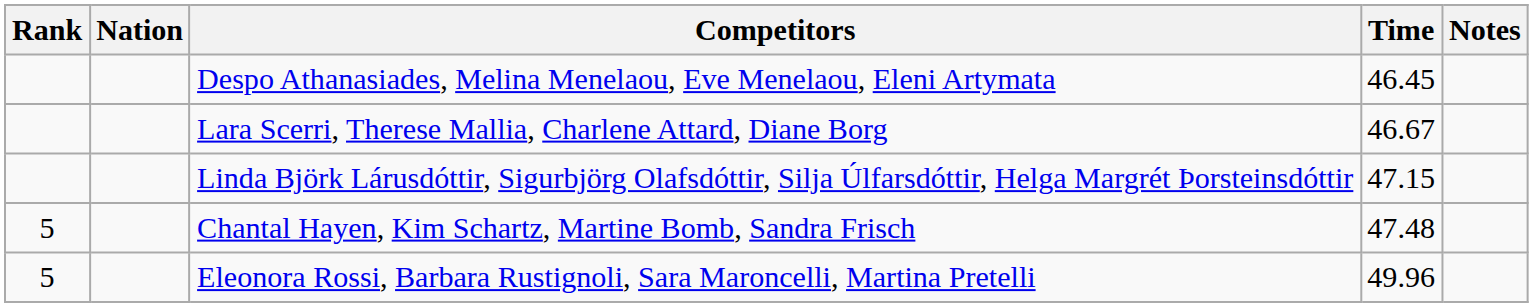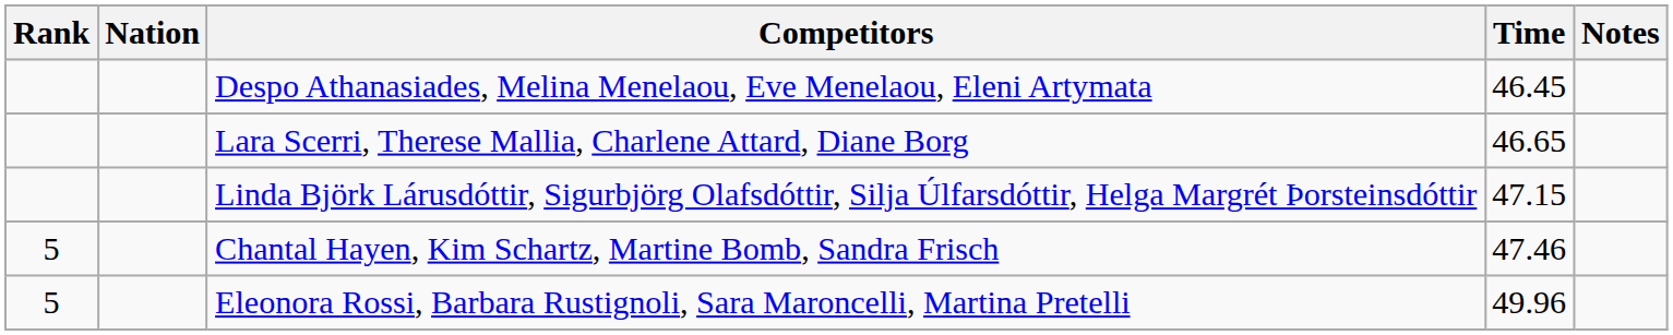Lara Scerri, Therese Mallia, Charlene Attard, Diane Borg | Time: 46.67 -> 46.65
Chantal Hayen, Kim Schartz, Martine Bomb, Sandra Frisch | Time: 47.48 -> 47.46
